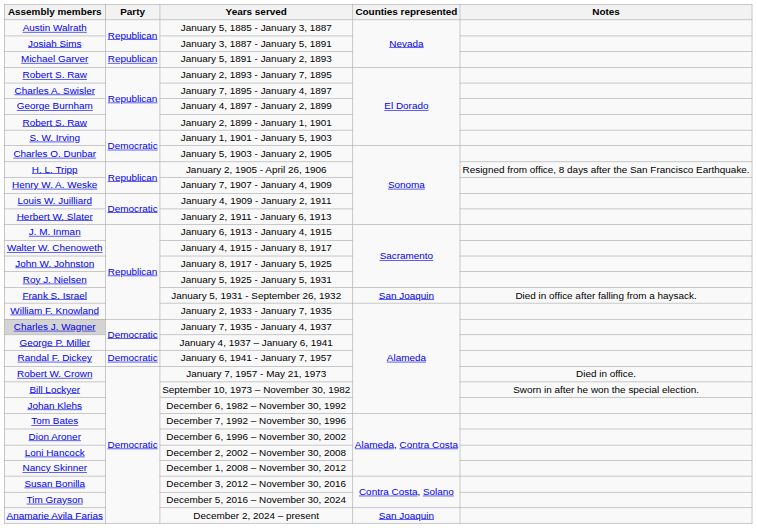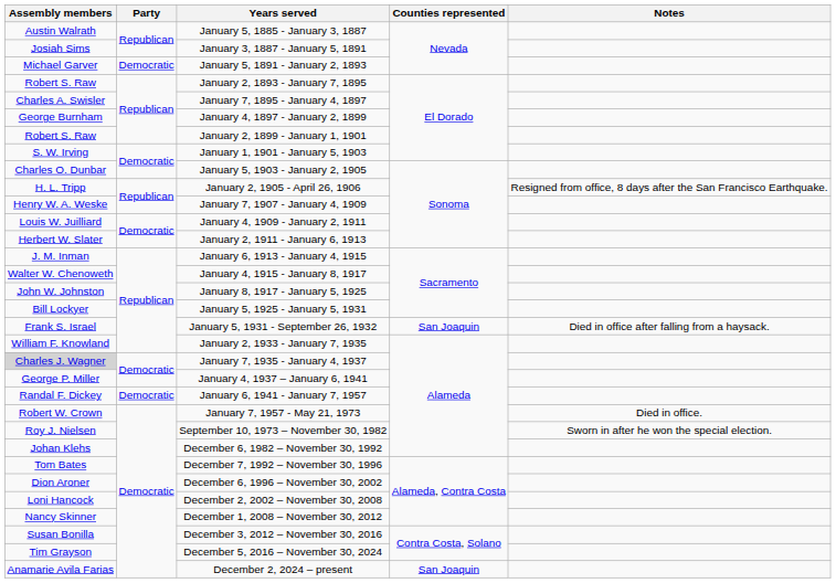January 5, 1891 - January 2, 1893 | Party: Republican -> Democratic
January 5, 1925 - January 5, 1931 | Assembly members: Roy J. Nielsen -> Bill Lockyer
September 10, 1973 – November 30, 1982 | Assembly members: Bill Lockyer -> Roy J. Nielsen
